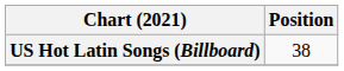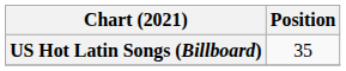US Hot Latin Songs (Billboard) | Position: 38 -> 35
